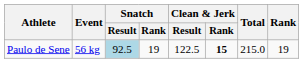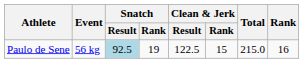Paulo de Sene | Clean & Jerk / Rank: bold -> normal
Paulo de Sene | Rank: 19 -> 16
